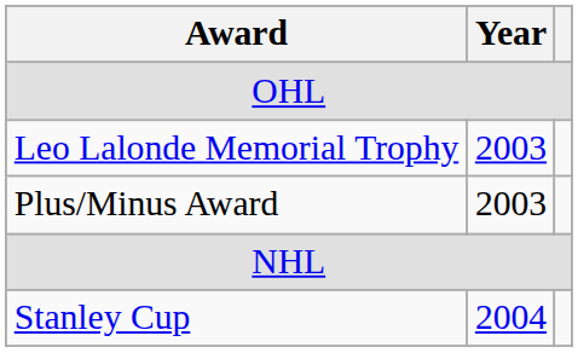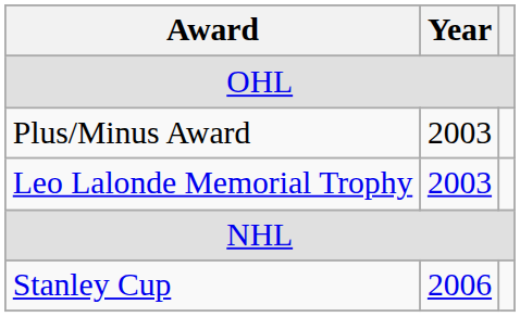rows swapped: Leo Lalonde Memorial Trophy <-> Plus/Minus Award
Stanley Cup | Year: 2004 -> 2006
